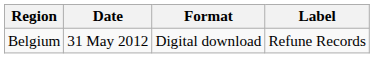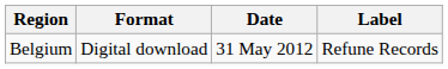columns swapped: Date <-> Format
